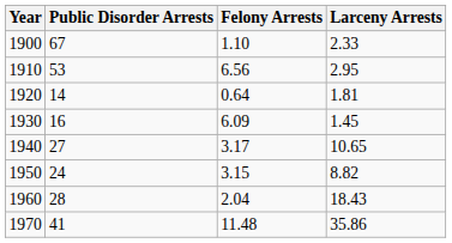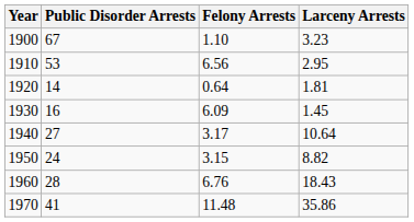1900 | Larceny Arrests: 2.33 -> 3.23
1940 | Larceny Arrests: 10.65 -> 10.64
1960 | Felony Arrests: 2.04 -> 6.76
